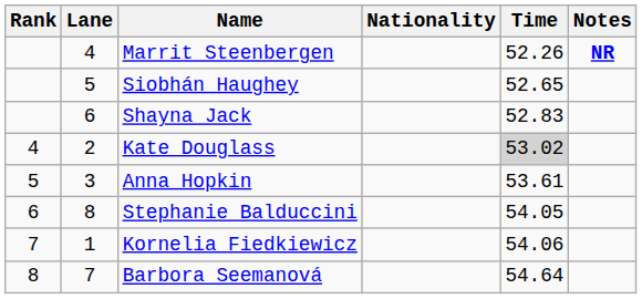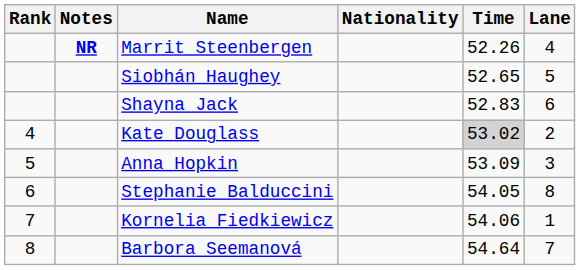columns swapped: Lane <-> Notes
Anna Hopkin | Time: 53.61 -> 53.09
